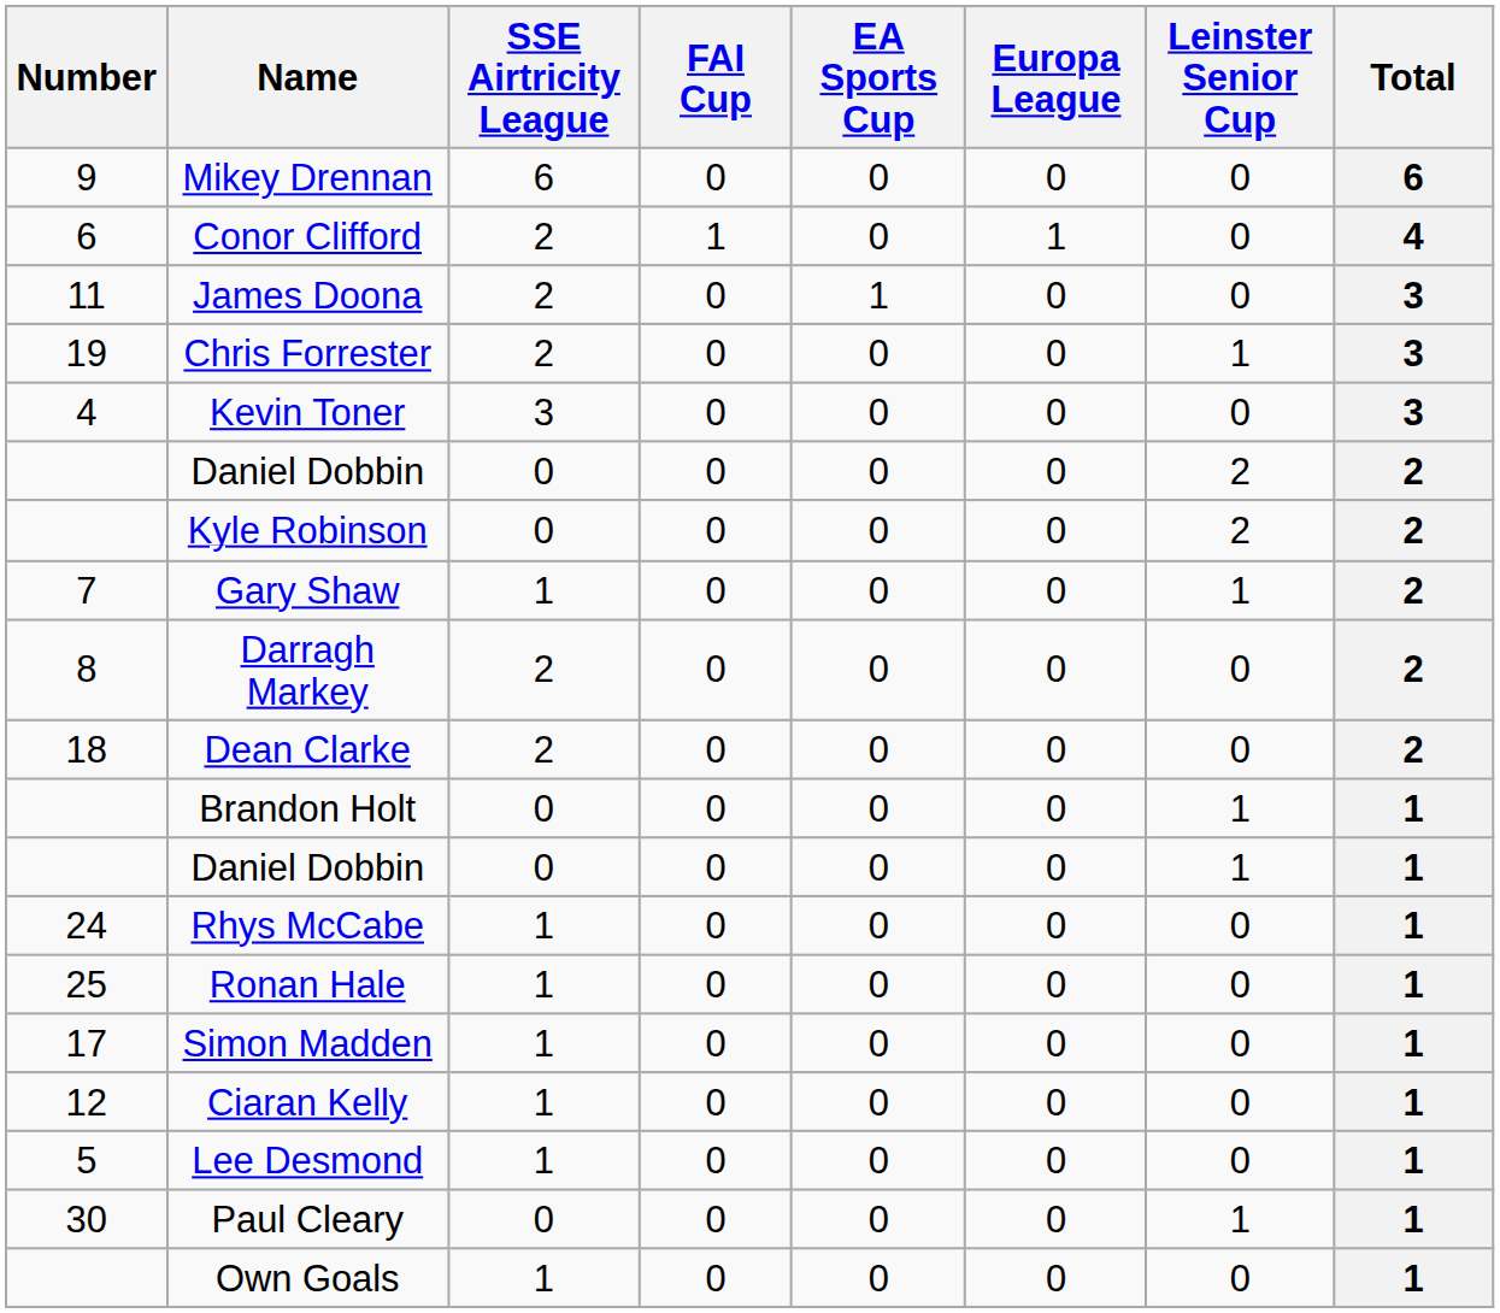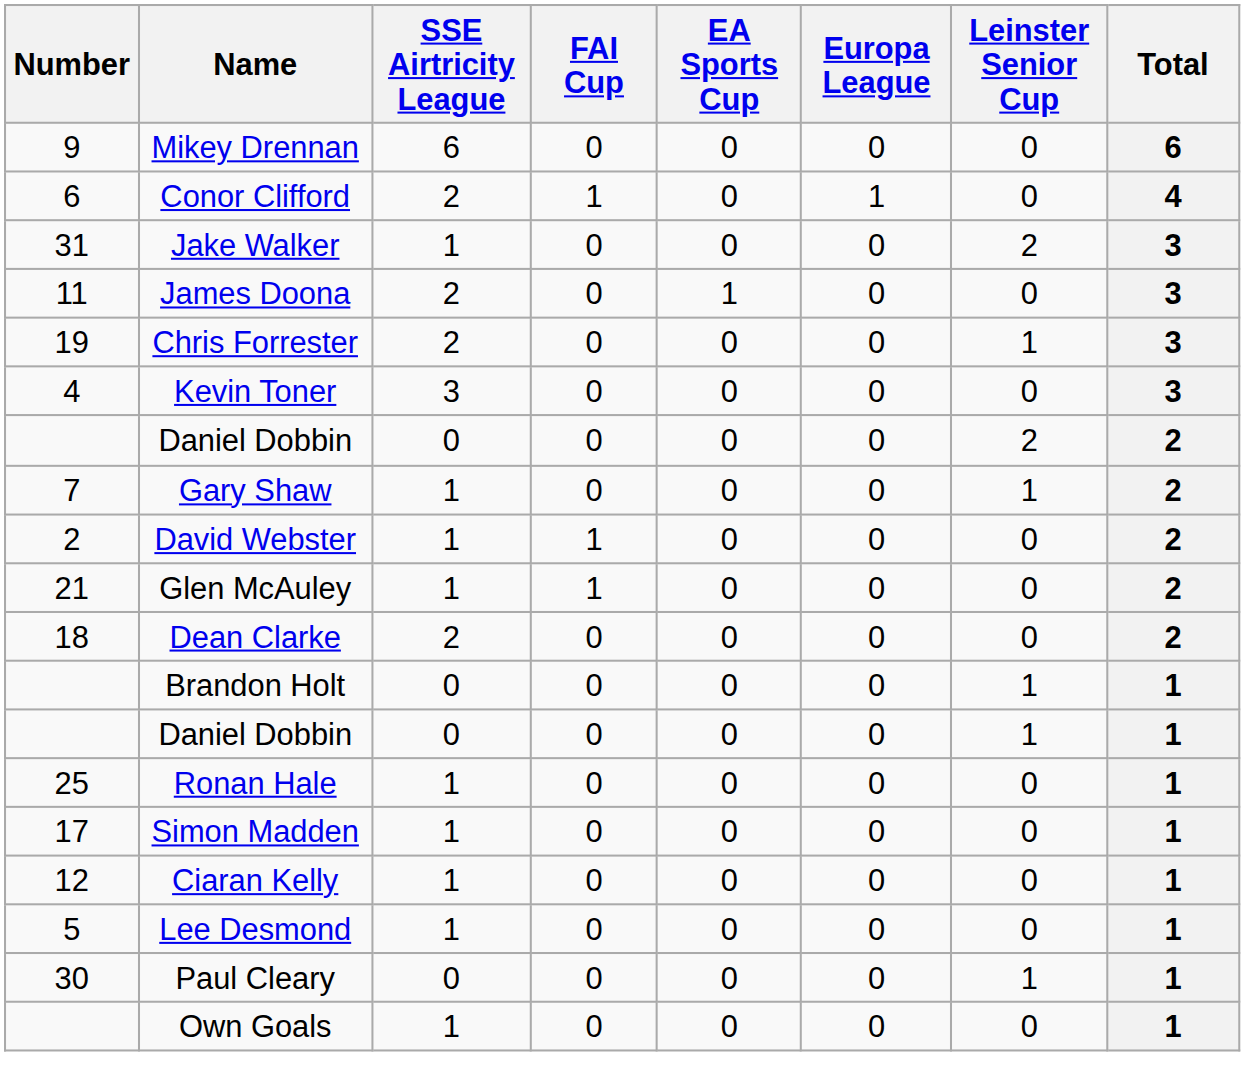+ row: 31 | Jake Walker | 1 | 0 | 0 | 0 | 2 | 3
- row: Kyle Robinson | 0 | 0 | 0 | 0 | 2 | 2
- row: 8 | Darragh Markey | 2 | 0 | 0 | 0 | 0 | 2
+ row: 2 | David Webster | 1 | 1 | 0 | 0 | 0 | 2
+ row: 21 | Glen McAuley | 1 | 1 | 0 | 0 | 0 | 2
- row: 24 | Rhys McCabe | 1 | 0 | 0 | 0 | 0 | 1
